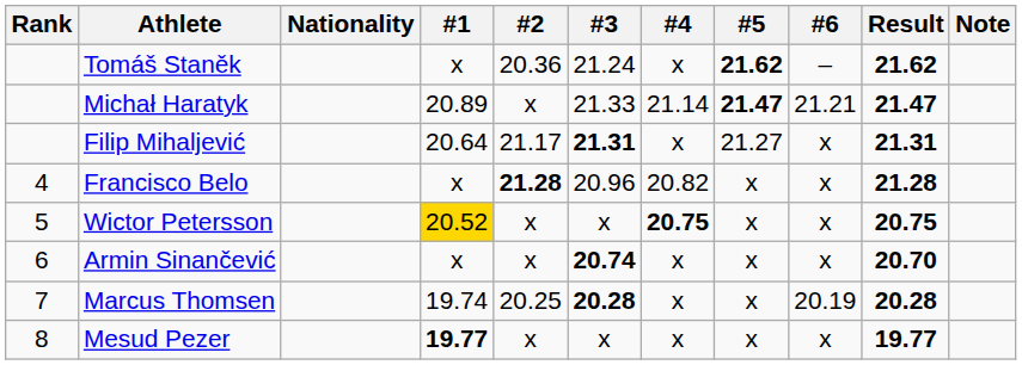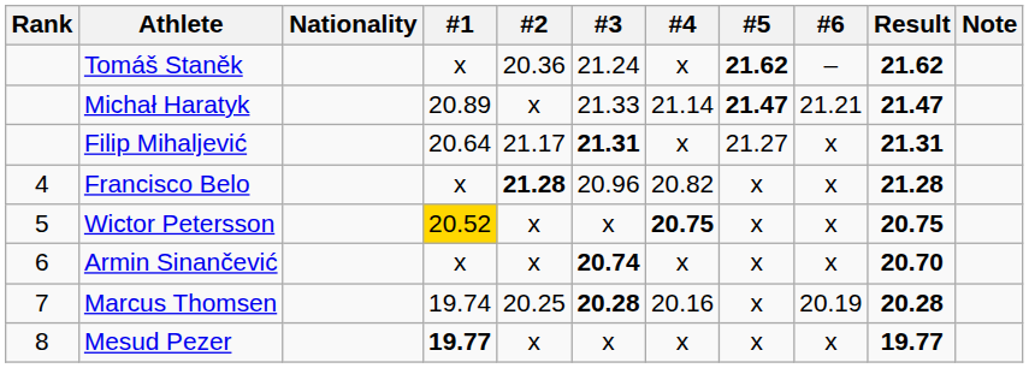Marcus Thomsen | #4: x -> 20.16
